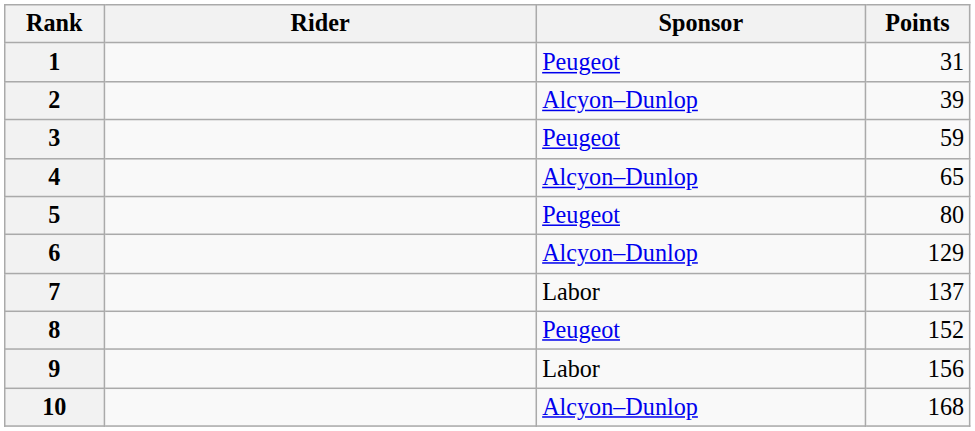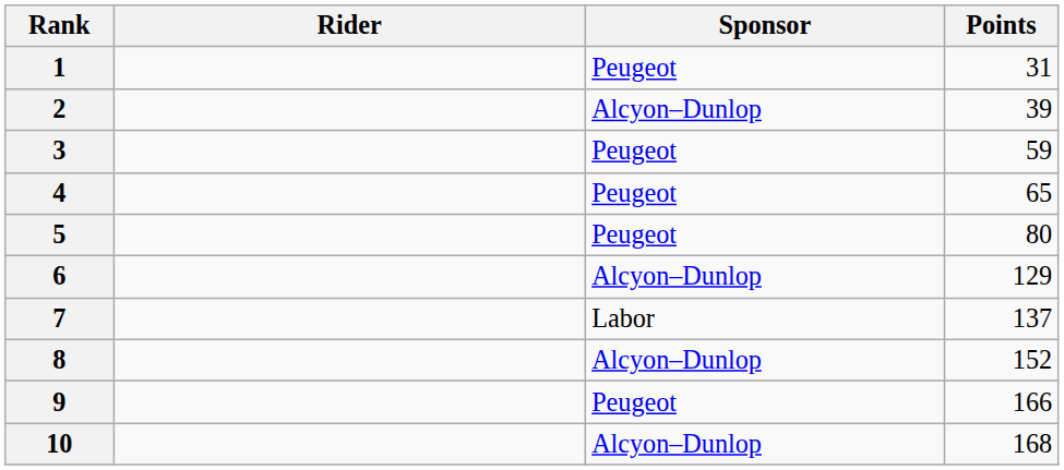4 | Sponsor: Alcyon–Dunlop -> Peugeot
8 | Sponsor: Peugeot -> Alcyon–Dunlop
9 | Sponsor: Labor -> Peugeot
9 | Points: 156 -> 166
